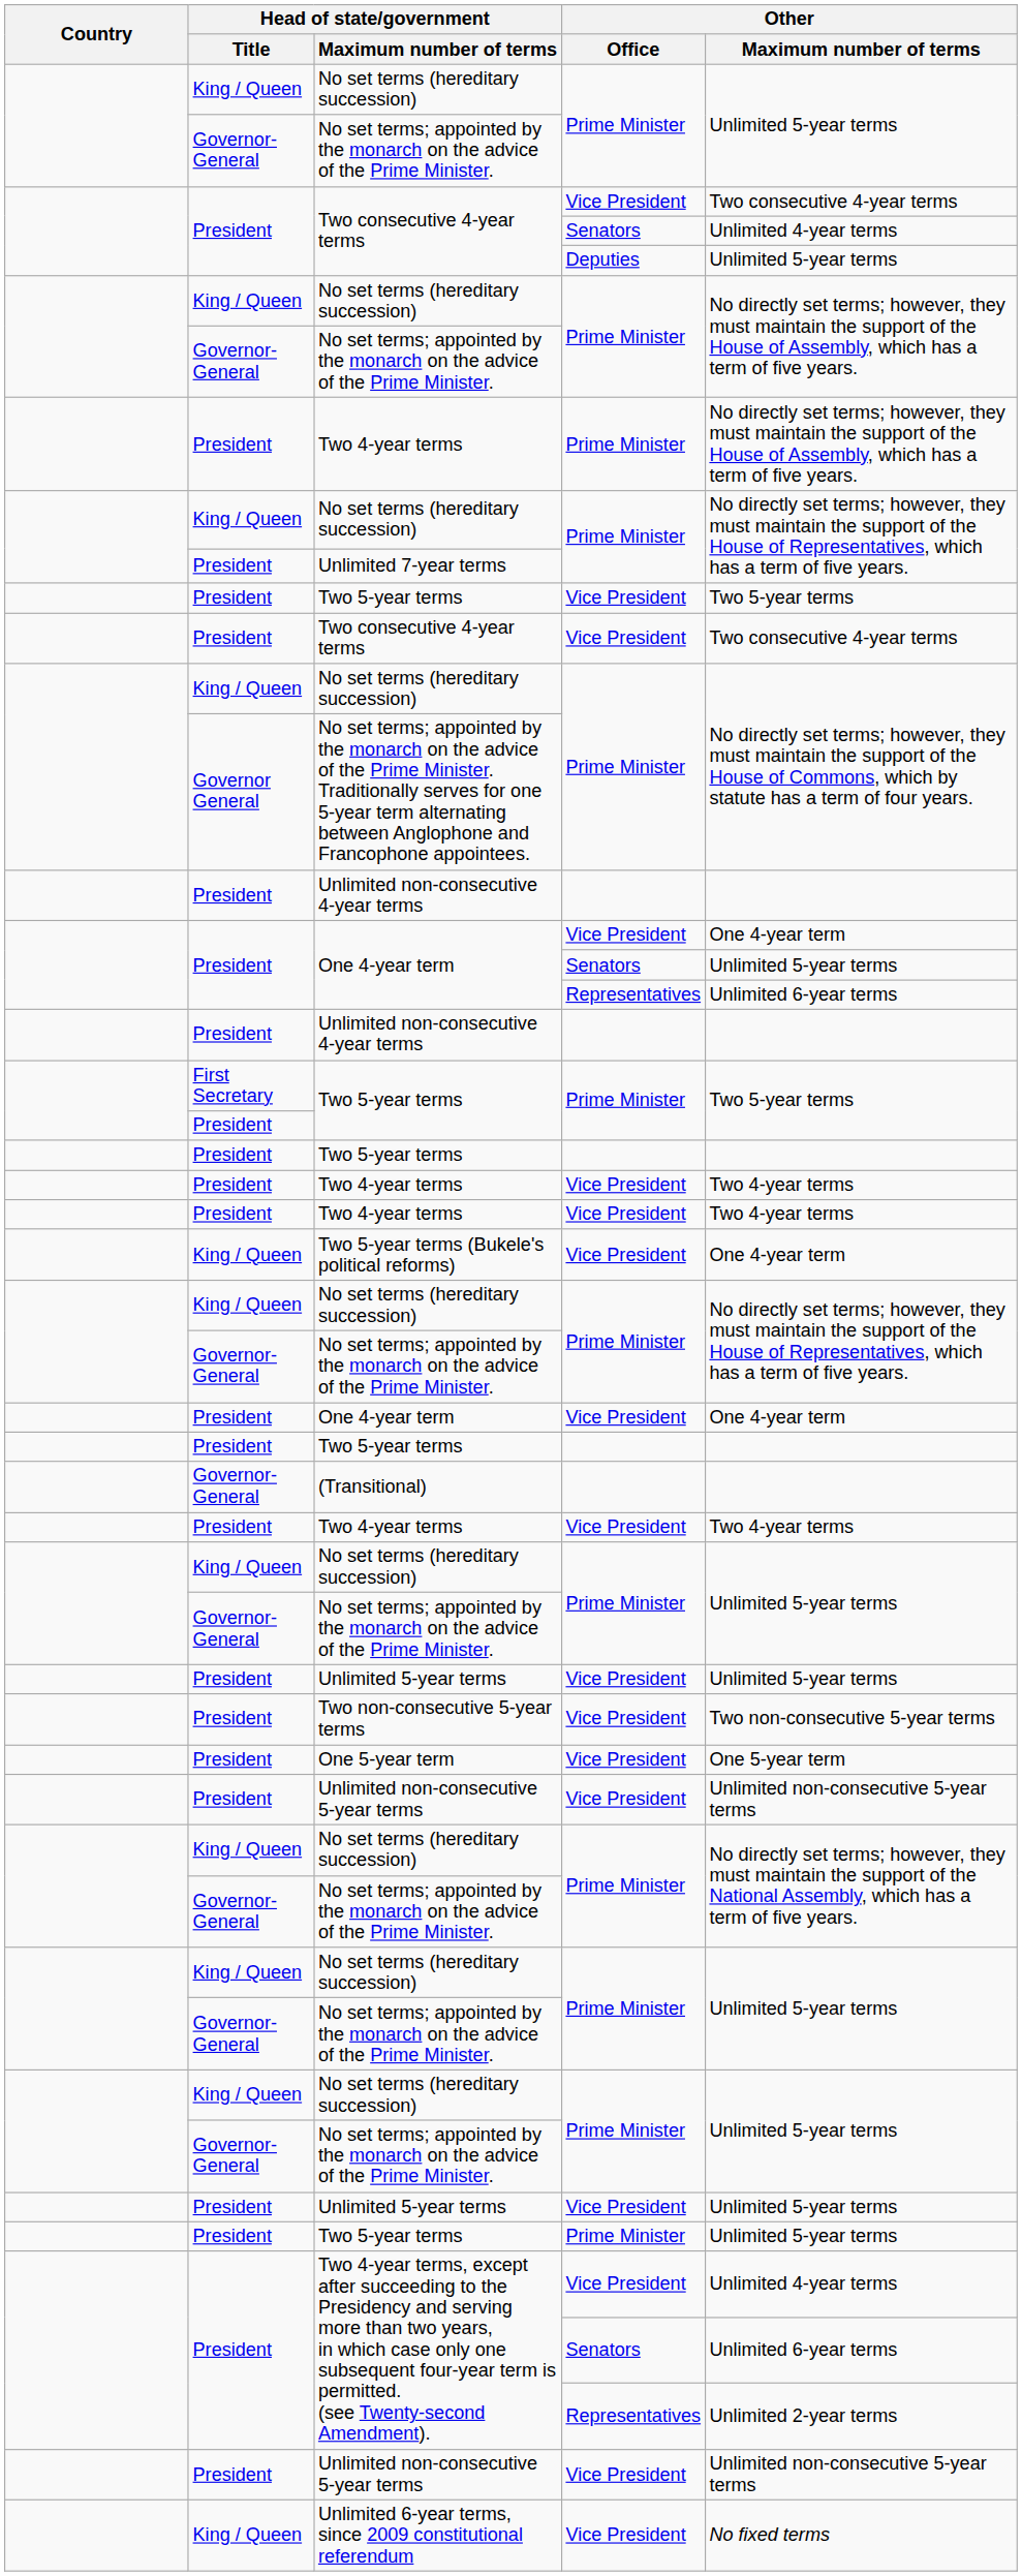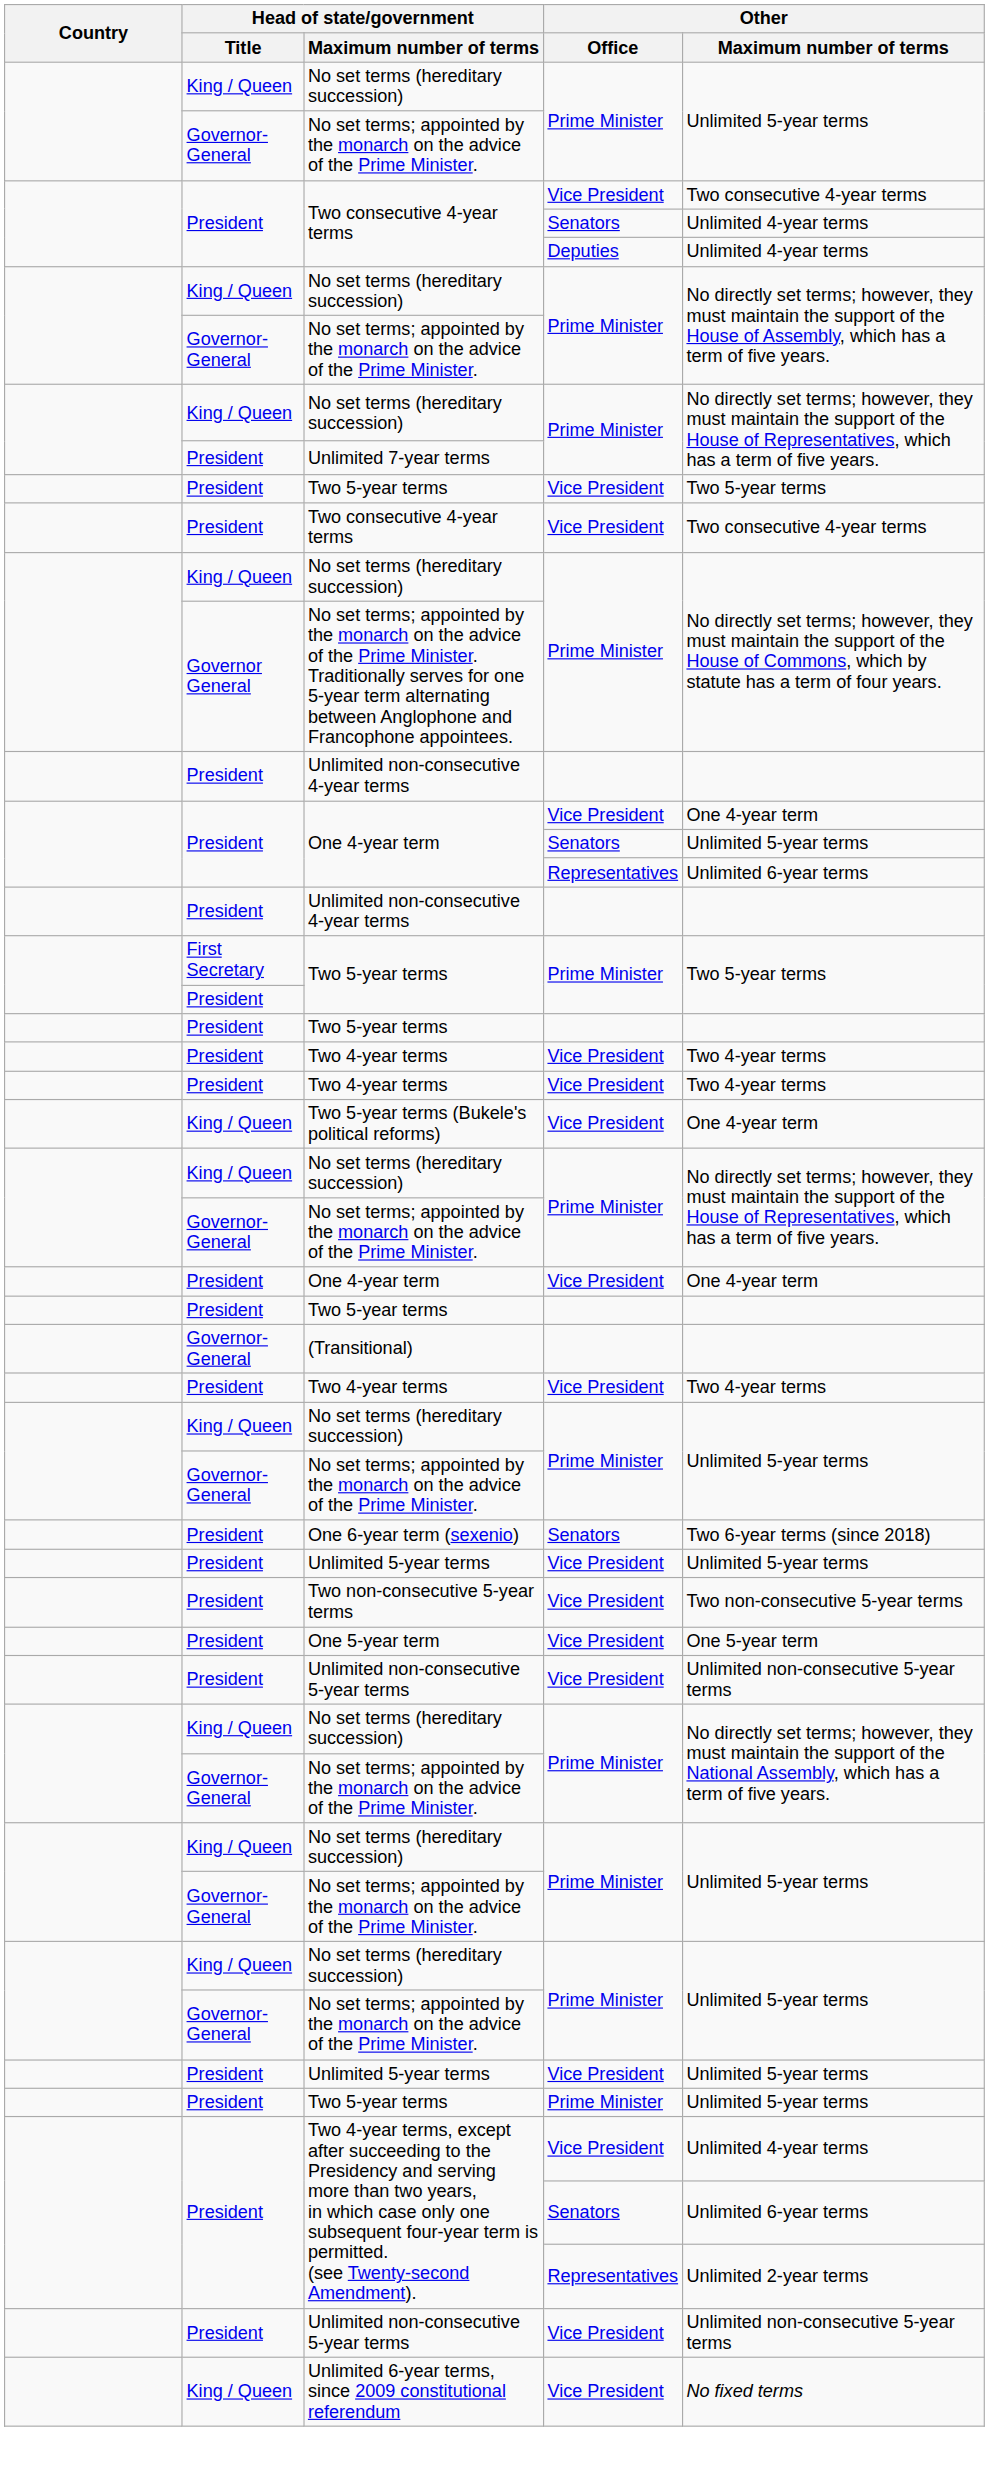Two consecutive 4-year terms / Deputies | Other / Maximum number of terms: Unlimited 5-year terms -> Unlimited 4-year terms
- row: President | Two 4-year terms | Prime Minister | No directly set terms; however, they must maintain the support of the House of Assembly, which has a term of five years.
+ row: President | One 6-year term (sexenio) | Senators | Two 6-year terms (since 2018)
